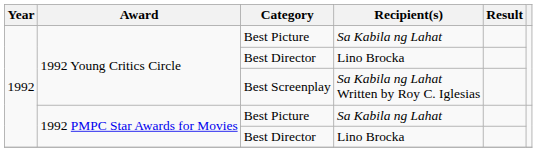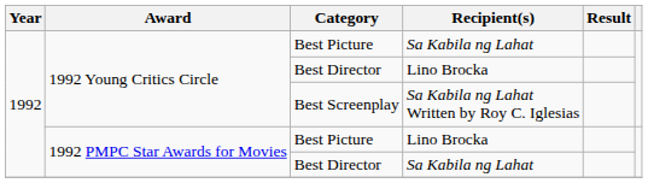1992 PMPC Star Awards for Movies / Best Picture | Recipient(s): Sa Kabila ng Lahat -> Lino Brocka
1992 PMPC Star Awards for Movies / Best Director | Recipient(s): Lino Brocka -> Sa Kabila ng Lahat
